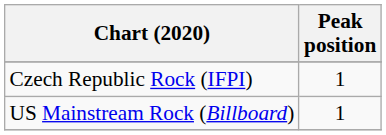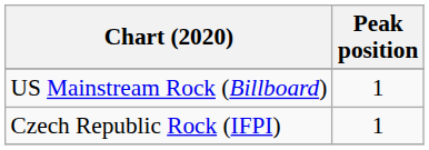rows swapped: Czech Republic Rock (IFPI) <-> US Mainstream Rock (Billboard)
